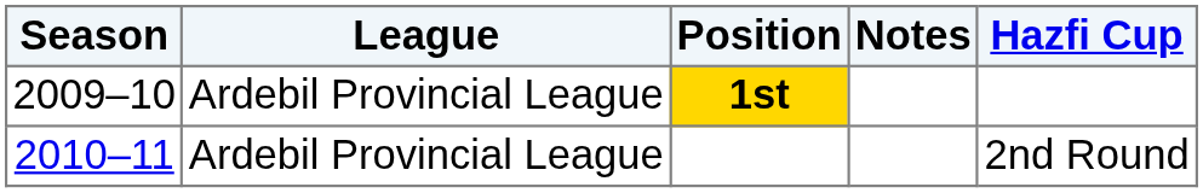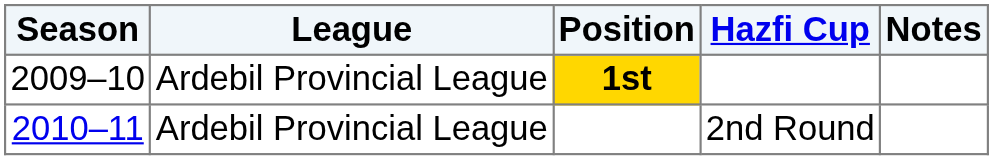columns swapped: Hazfi Cup <-> Notes
